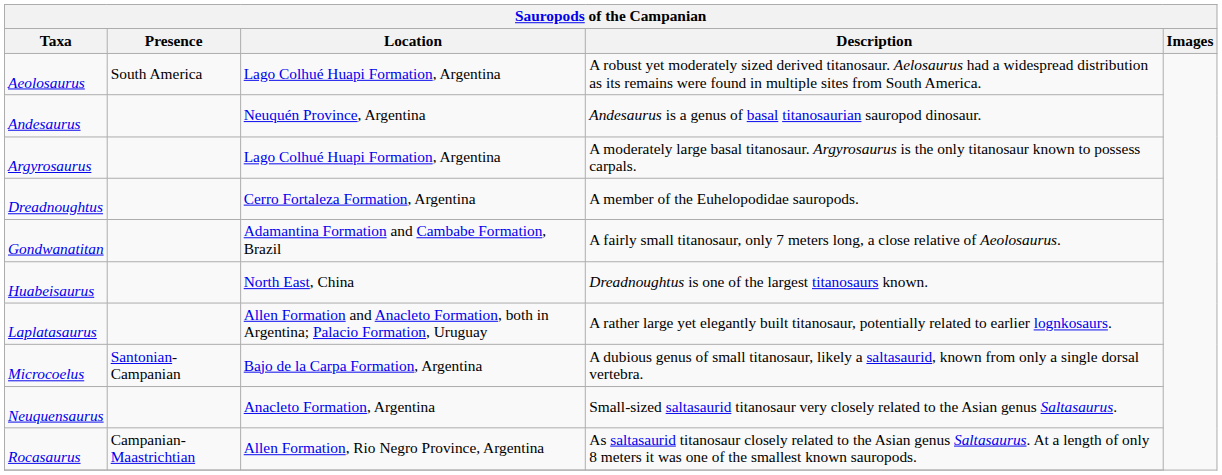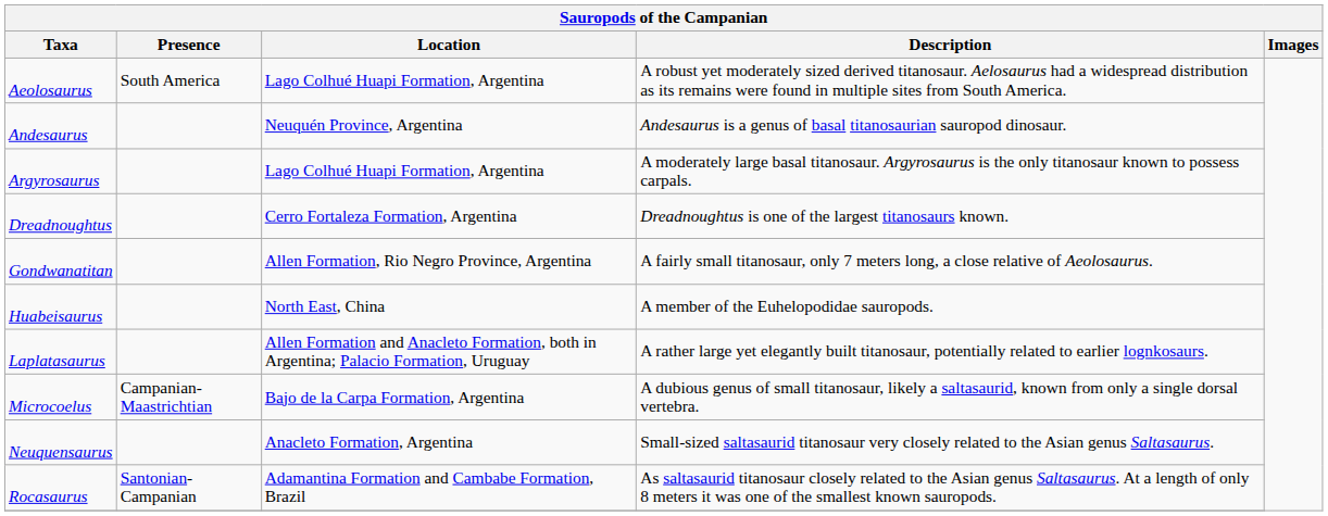Dreadnoughtus | Description: A member of the Euhelopodidae sauropods. -> Dreadnoughtus is one of the largest titanosaurs known.
Gondwanatitan | Location: Adamantina Formation and Cambabe Formation, Brazil -> Allen Formation, Rio Negro Province, Argentina
Huabeisaurus | Description: Dreadnoughtus is one of the largest titanosaurs known. -> A member of the Euhelopodidae sauropods.
Microcoelus | Presence: Santonian-Campanian -> Campanian-Maastrichtian
Rocasaurus | Presence: Campanian-Maastrichtian -> Santonian-Campanian
Rocasaurus | Location: Allen Formation, Rio Negro Province, Argentina -> Adamantina Formation and Cambabe Formation, Brazil
